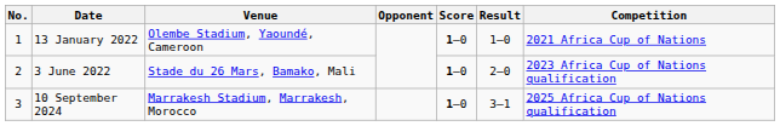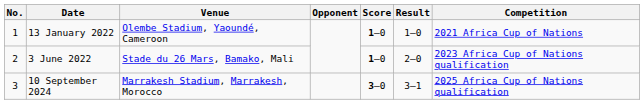10 September 2024 | Score: 1–0 -> 3–0
